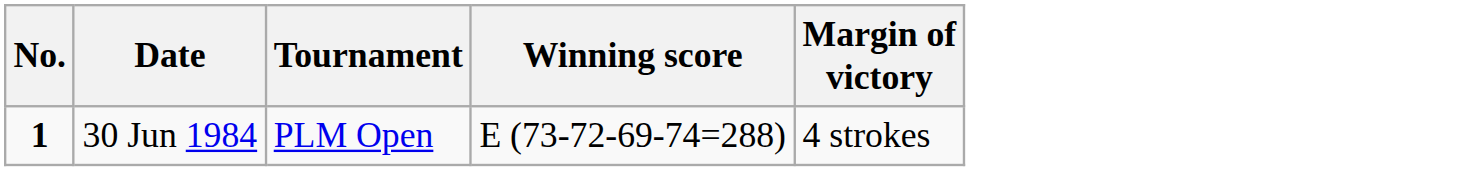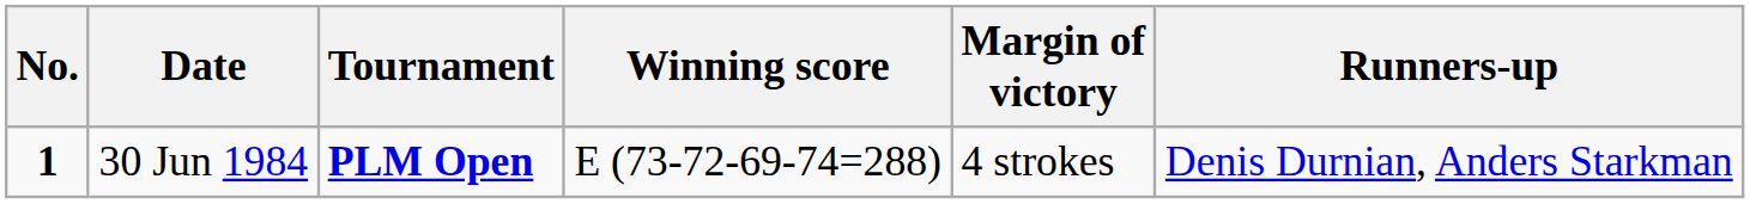+ column: Runners-up | Denis Durnian, Anders Starkman
30 Jun 1984 | Tournament: normal -> bold
